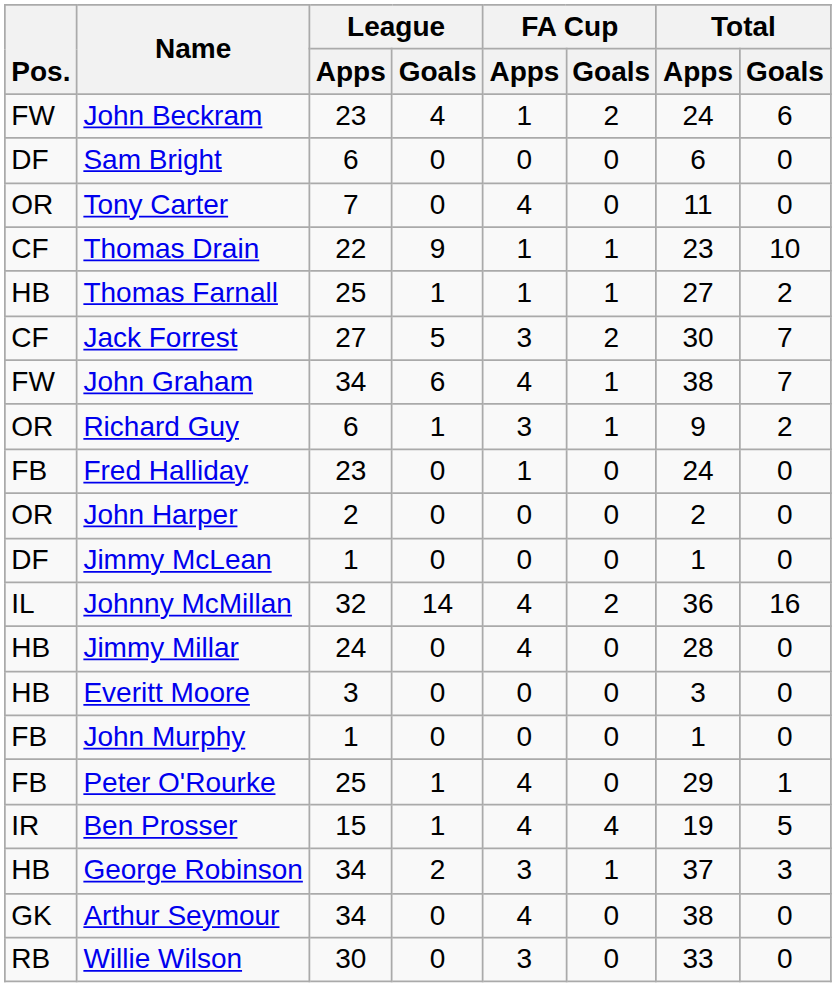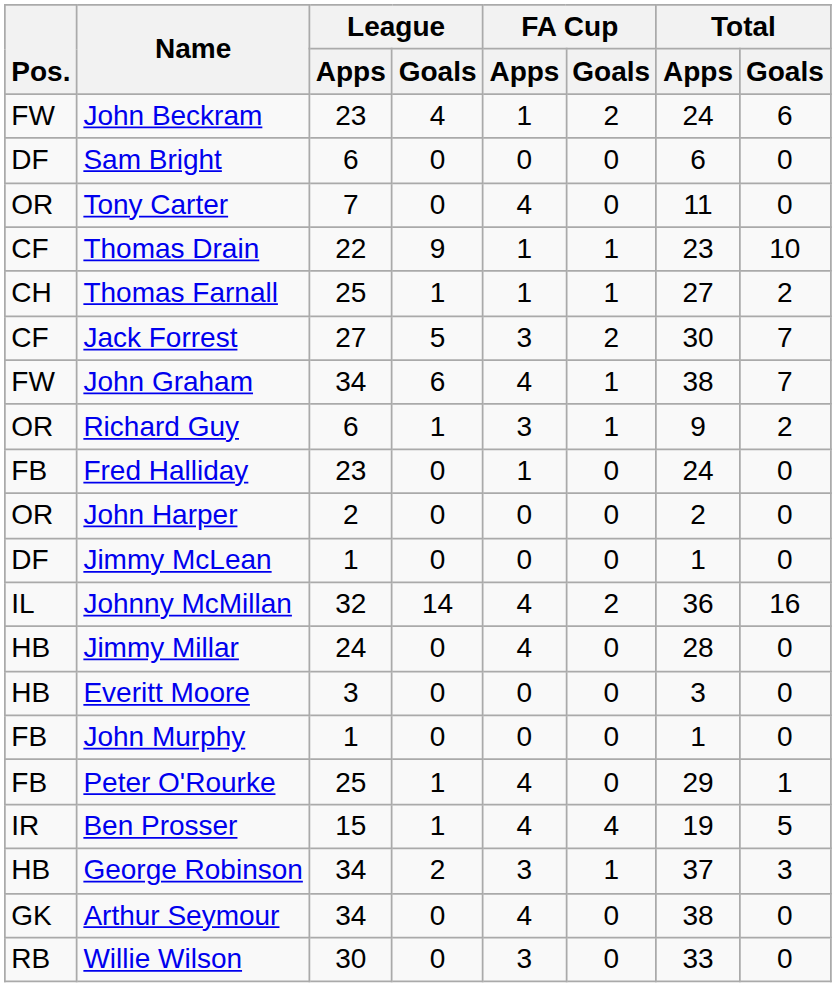Thomas Farnall | Pos.: HB -> CH
